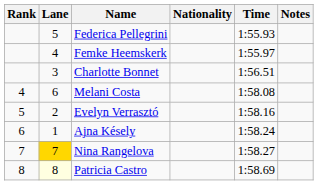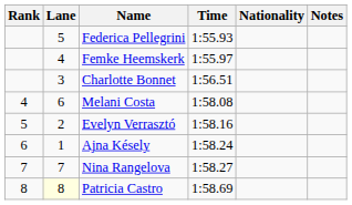columns swapped: Nationality <-> Time
Nina Rangelova | Lane: gold background -> no background
